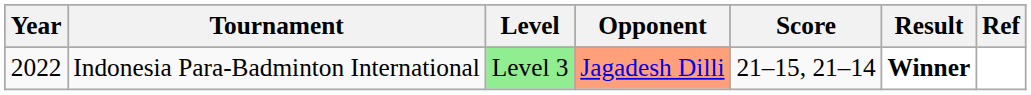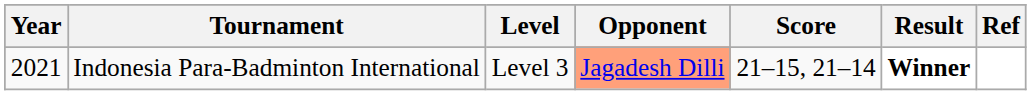Indonesia Para-Badminton International | Year: 2022 -> 2021
Indonesia Para-Badminton International | Level: lightgreen background -> no background
